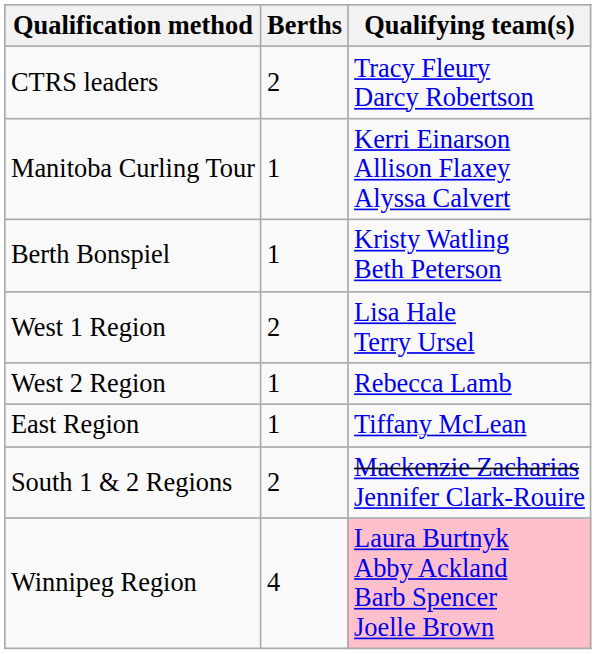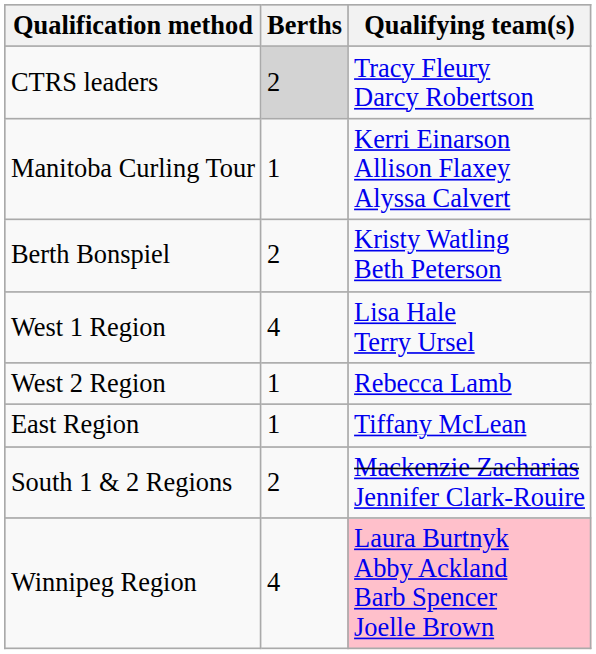CTRS leaders | Berths: no background -> lightgrey background
Berth Bonspiel | Berths: 1 -> 2
West 1 Region | Berths: 2 -> 4
